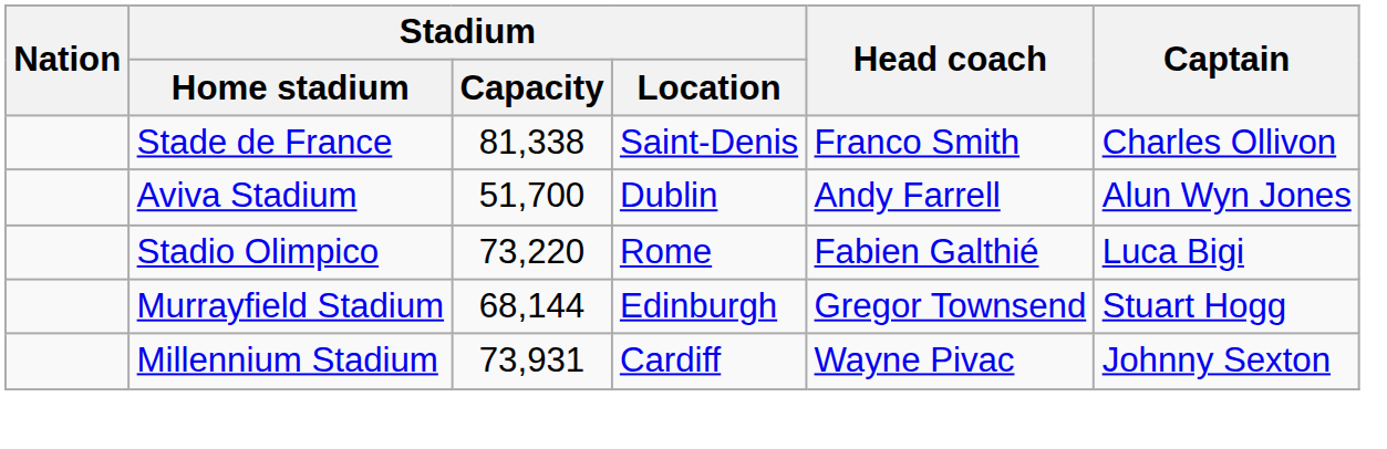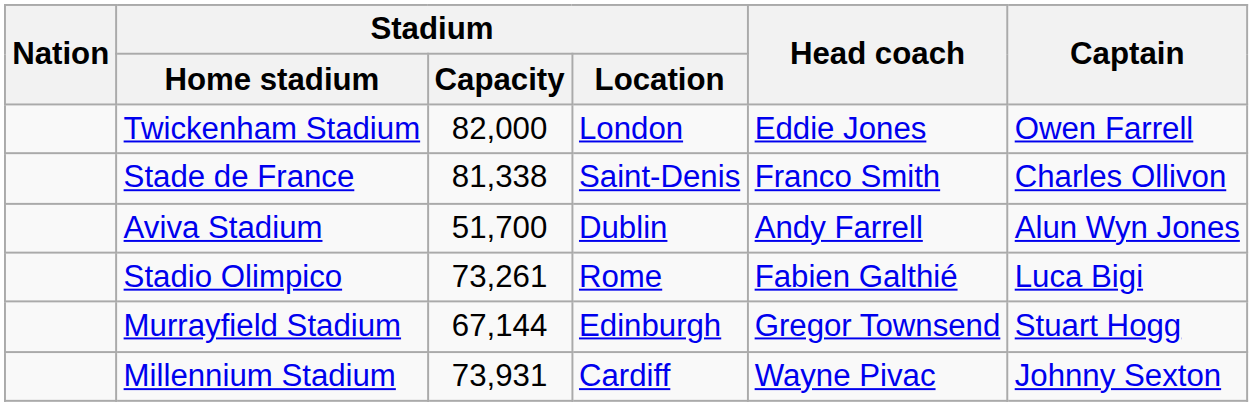+ row: Twickenham Stadium | 82,000 | London | Eddie Jones | Owen Farrell
Stadio Olimpico | Stadium / Capacity: 73,220 -> 73,261
Murrayfield Stadium | Stadium / Capacity: 68,144 -> 67,144
